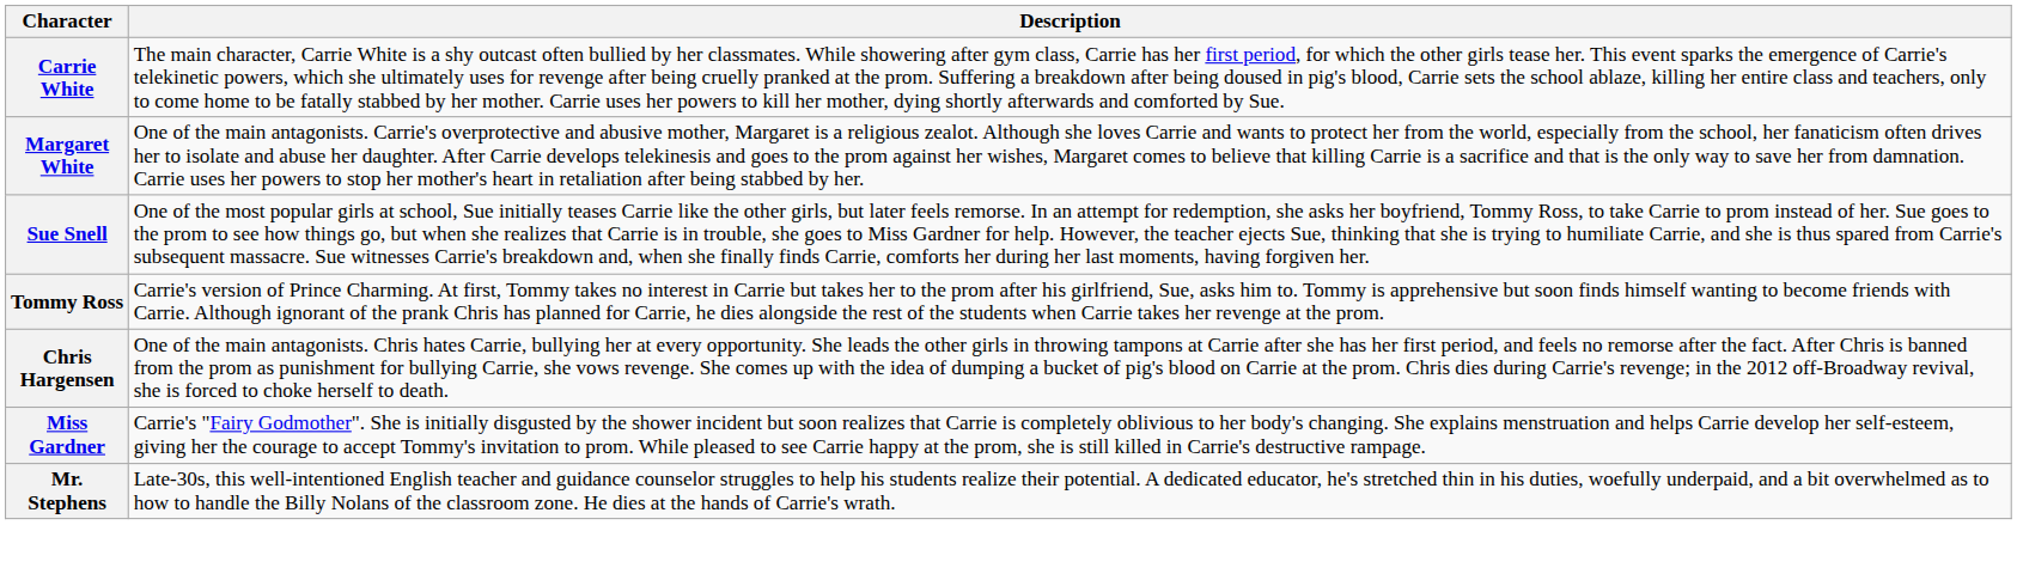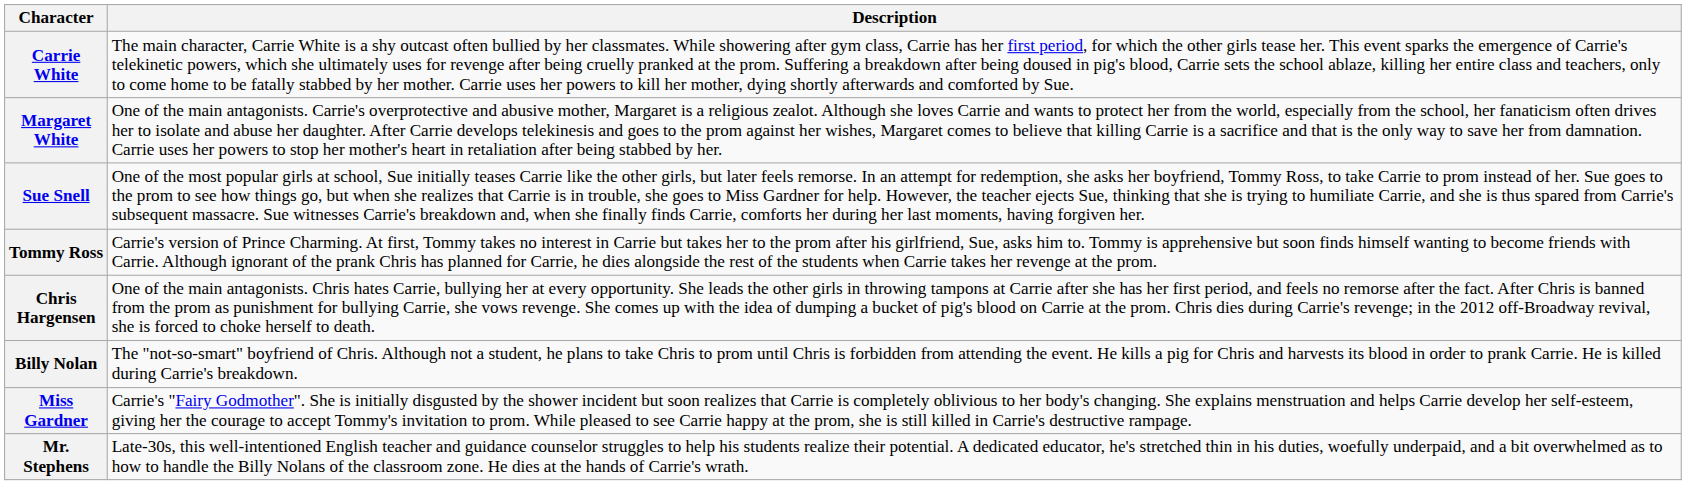+ row: Billy Nolan | The "not-so-smart" boyfriend of Chris. Although not a student, he plans to take Chris to prom until Chris is forbidden from attending the event. He kills a pig for Chris and harvests its blood in order to prank Carrie. He is killed during Carrie's breakdown.
